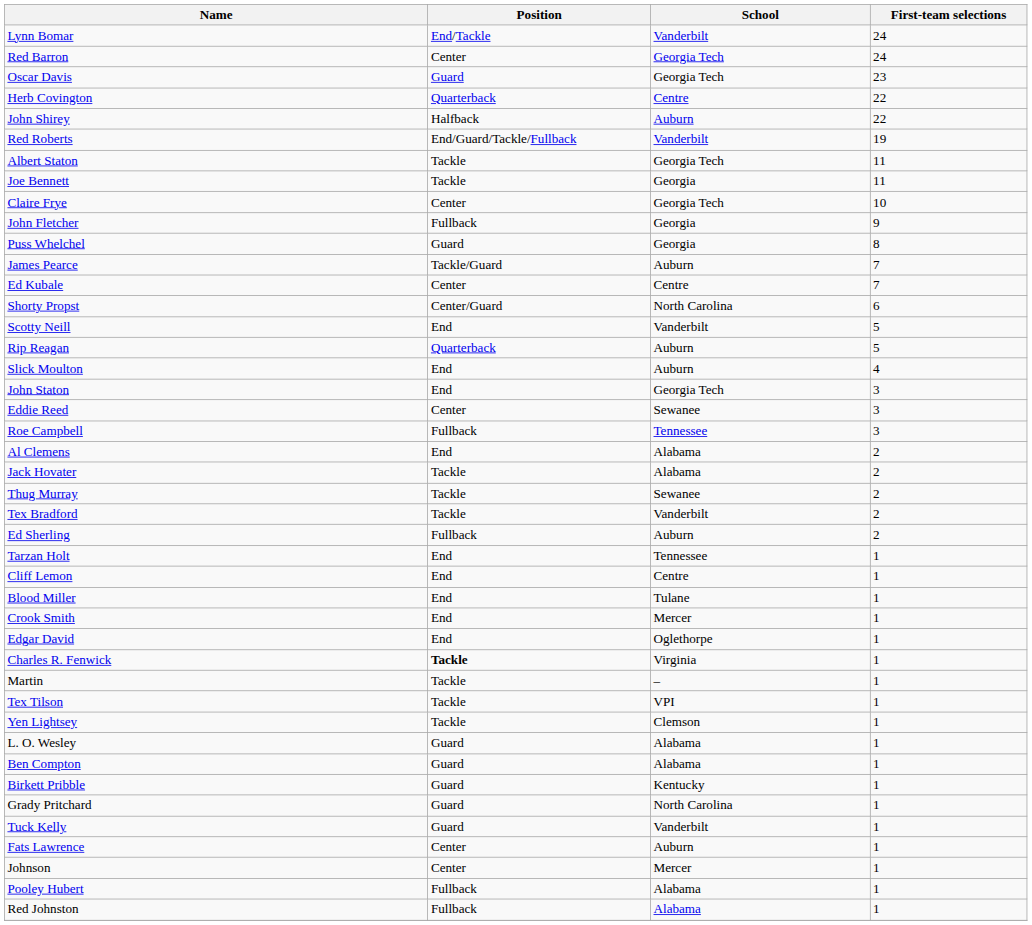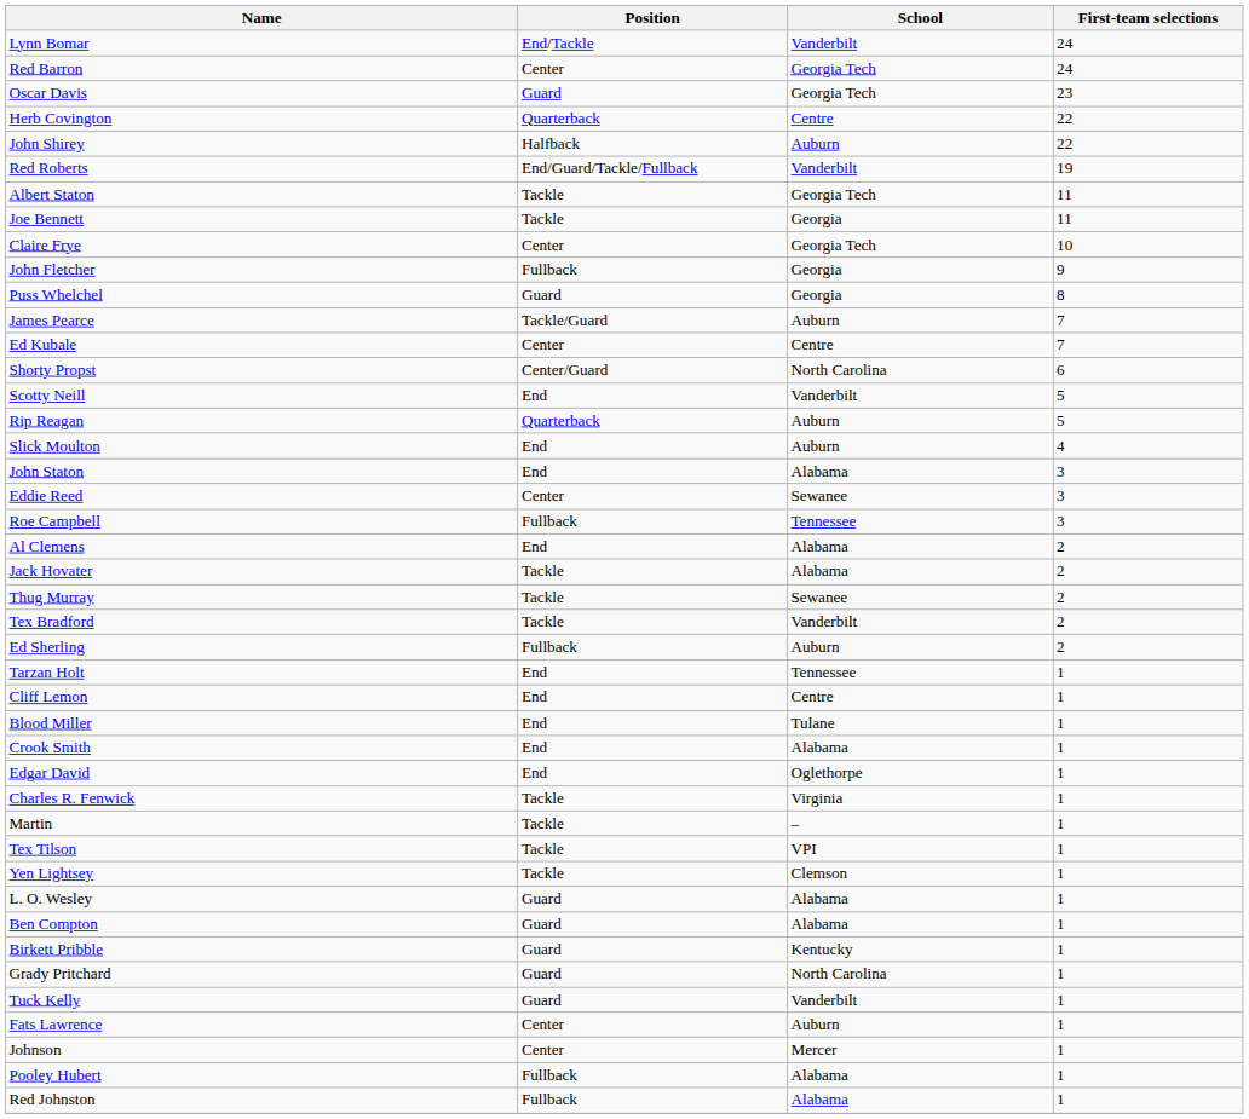John Staton | School: Georgia Tech -> Alabama
Crook Smith | School: Mercer -> Alabama
Charles R. Fenwick | Position: bold -> normal
